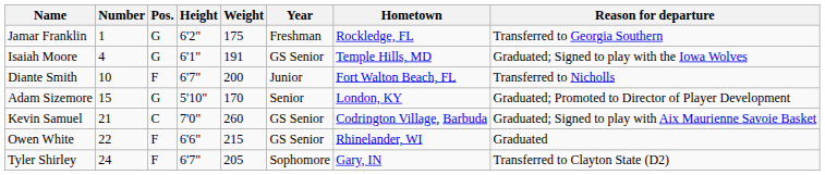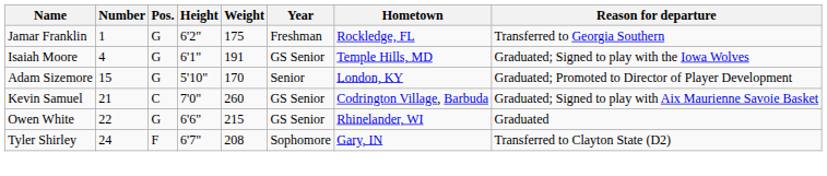- row: Diante Smith | 10 | F | 6'7" | 200 | Junior | Fort Walton Beach, FL | Transferred to Nicholls
Owen White | Pos.: F -> G
Tyler Shirley | Weight: 205 -> 208
